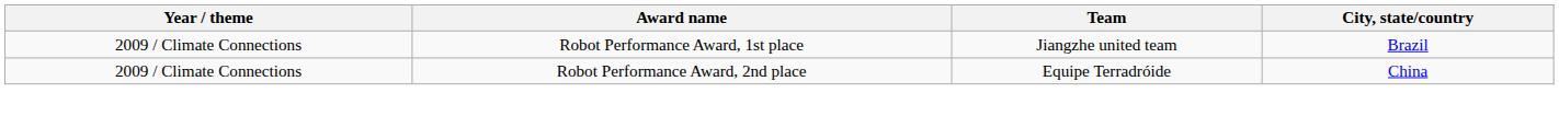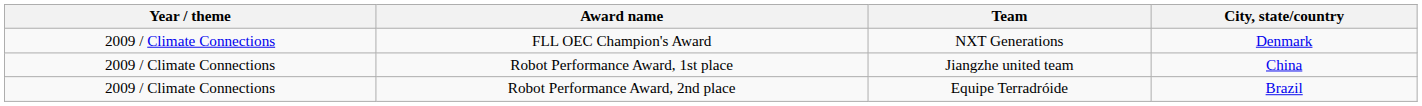+ row: 2009 / Climate Connections | FLL OEC Champion's Award | NXT Generations | Denmark
Robot Performance Award, 1st place | City, state/country: Brazil -> China
Robot Performance Award, 2nd place | City, state/country: China -> Brazil
